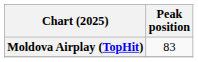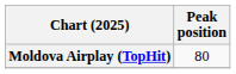Moldova Airplay (TopHit) | Peak position: 83 -> 80
